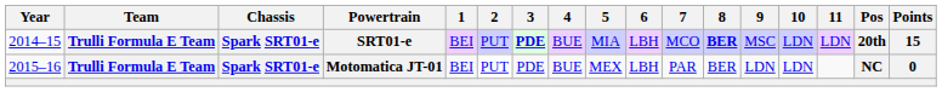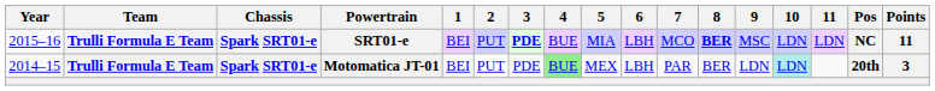SRT01-e | Year: 2014–15 -> 2015–16
SRT01-e | Pos: 20th -> NC
SRT01-e | Points: 15 -> 11
Motomatica JT-01 | Year: 2015–16 -> 2014–15
Motomatica JT-01 | 4: no background -> lightgreen background
Motomatica JT-01 | 10: no background -> paleturquoise background
Motomatica JT-01 | Pos: NC -> 20th
Motomatica JT-01 | Points: 0 -> 3
